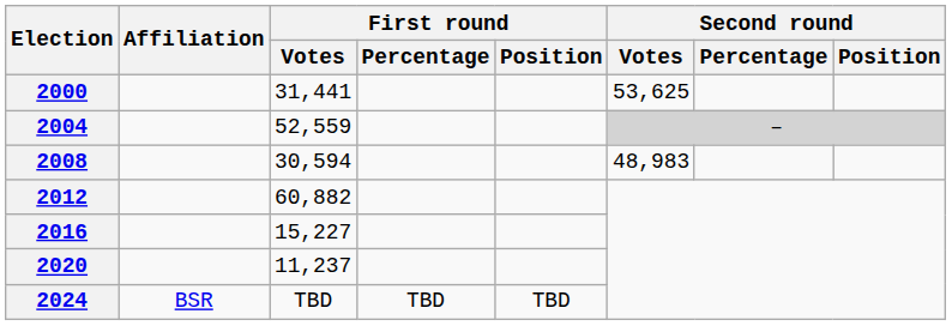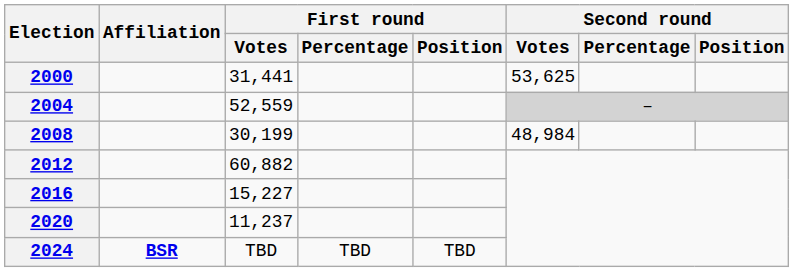2008 | First round / Votes: 30,594 -> 30,199
2008 | Second round / Votes: 48,983 -> 48,984
2024 | Affiliation: normal -> bold
